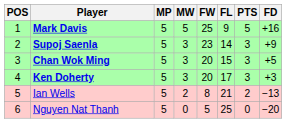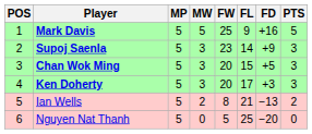columns swapped: FD <-> PTS
